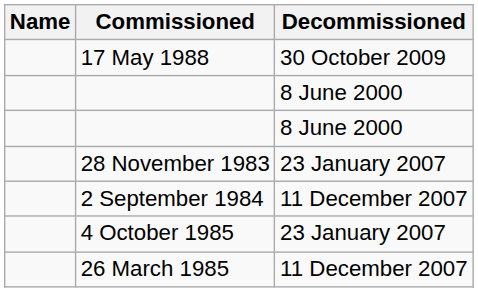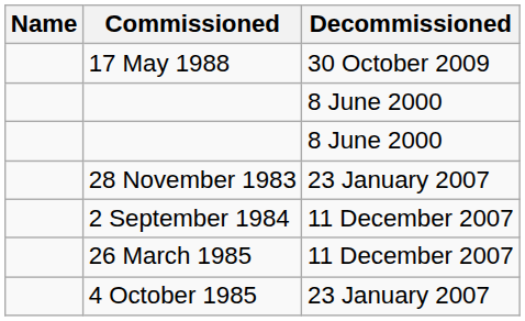rows swapped: 26 March 1985 <-> 4 October 1985
